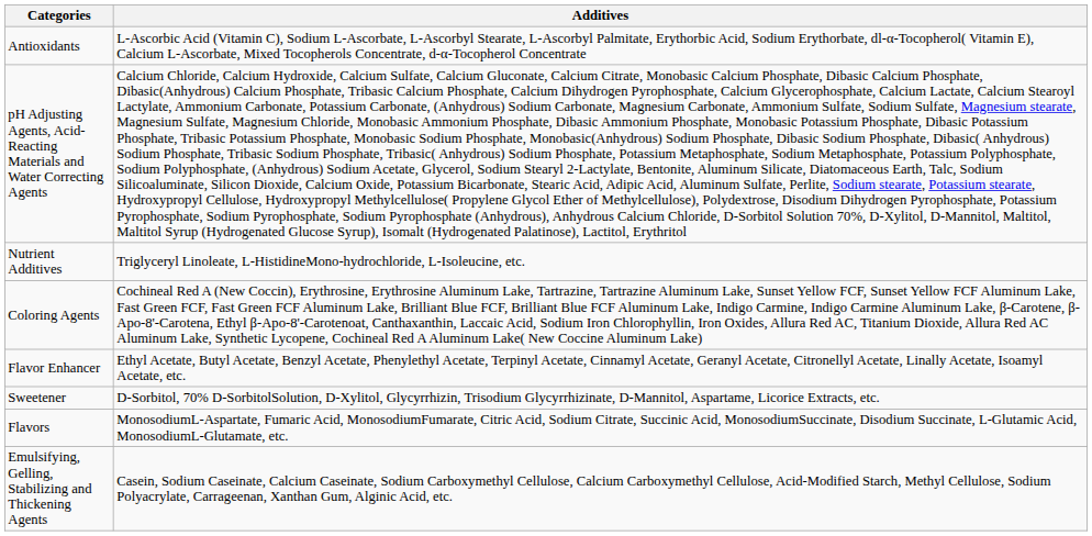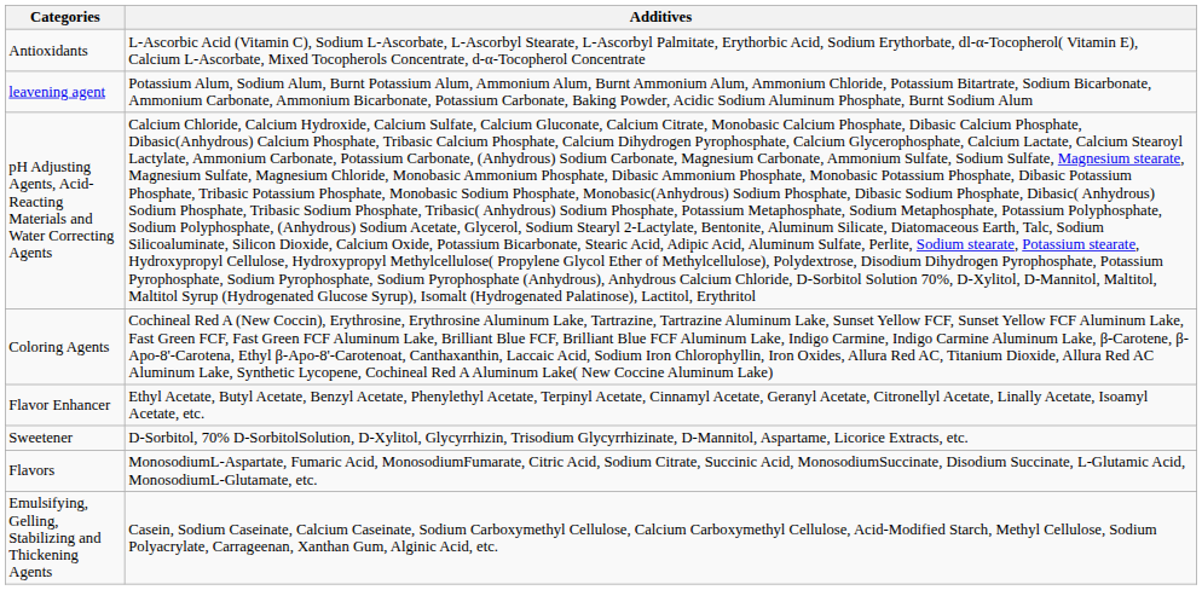+ row: leavening agent | Potassium Alum, Sodium Alum, Burnt Potassium Alum, Ammonium Alum, Burnt Ammonium Alum, Ammonium Chloride, Potassium Bitartrate, Sodium Bicarbonate, Ammonium Carbonate, Ammonium Bicarbonate, Potassium Carbonate, Baking Powder, Acidic Sodium Aluminum Phosphate, Burnt Sodium Alum
- row: Nutrient Additives | Triglyceryl Linoleate, L-HistidineMono-hydrochloride, L-Isoleucine, etc.
